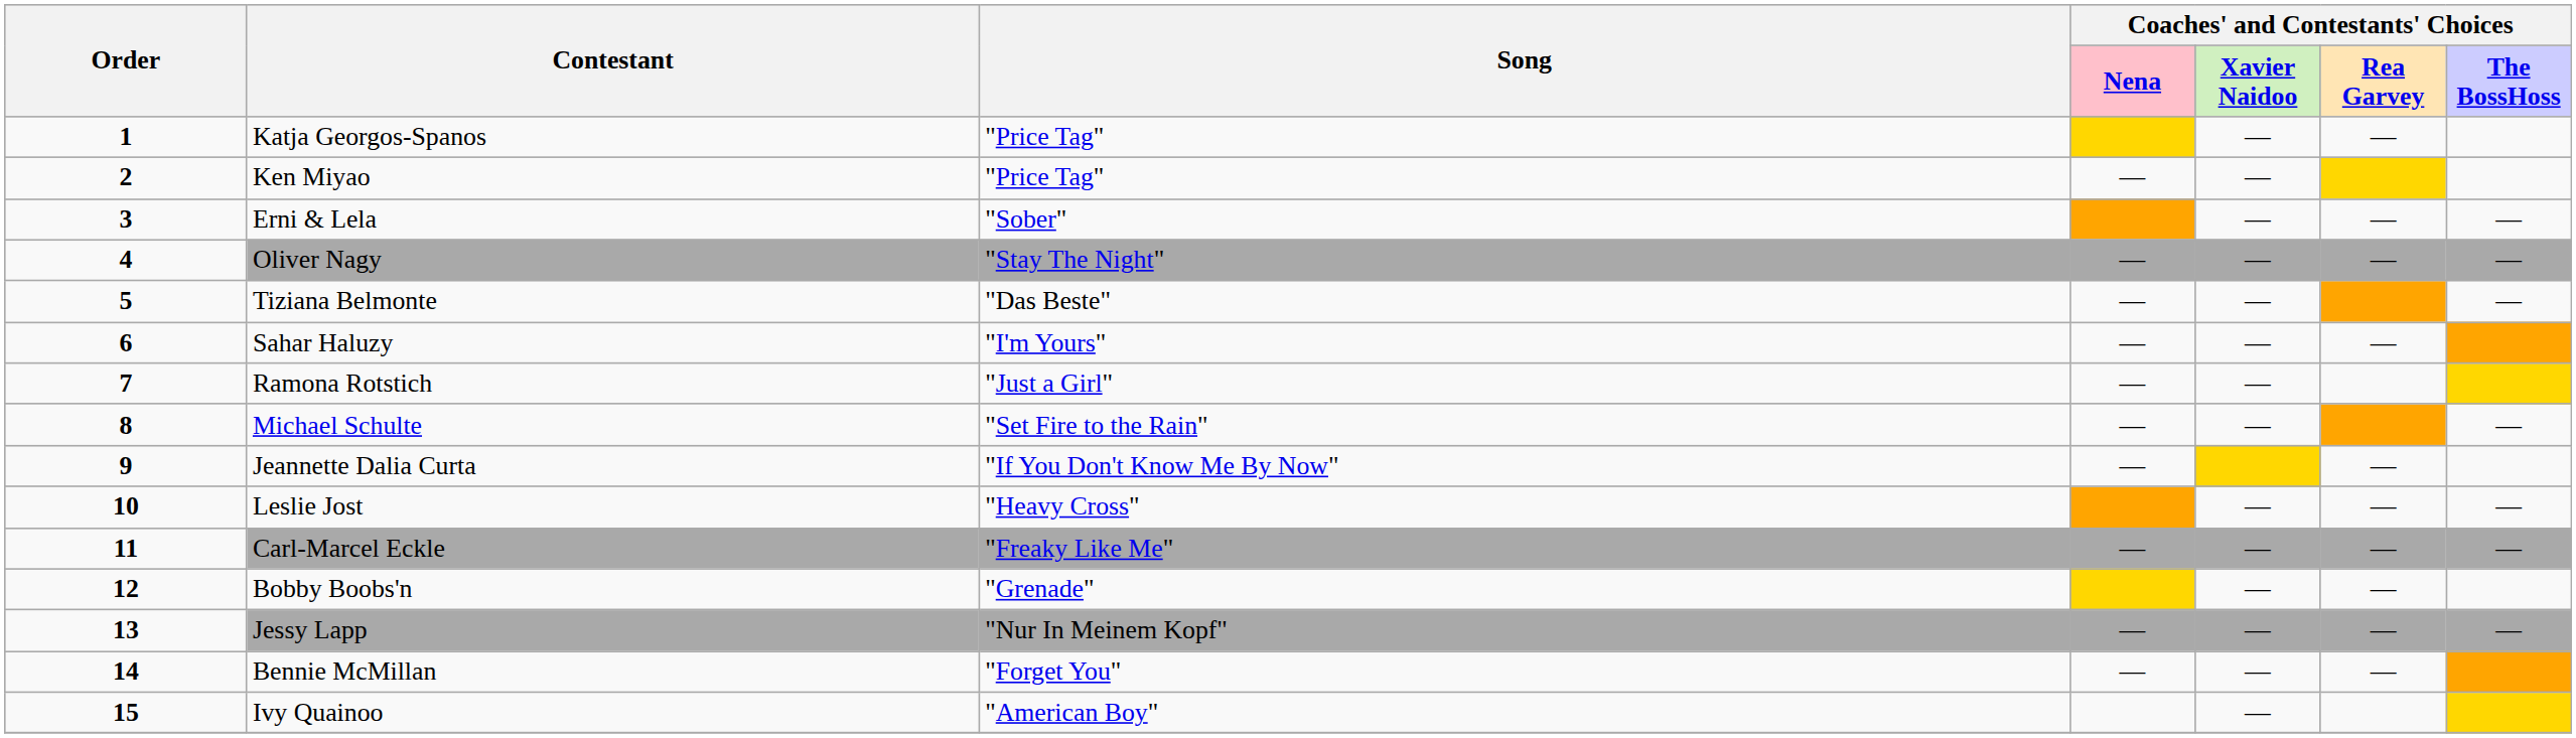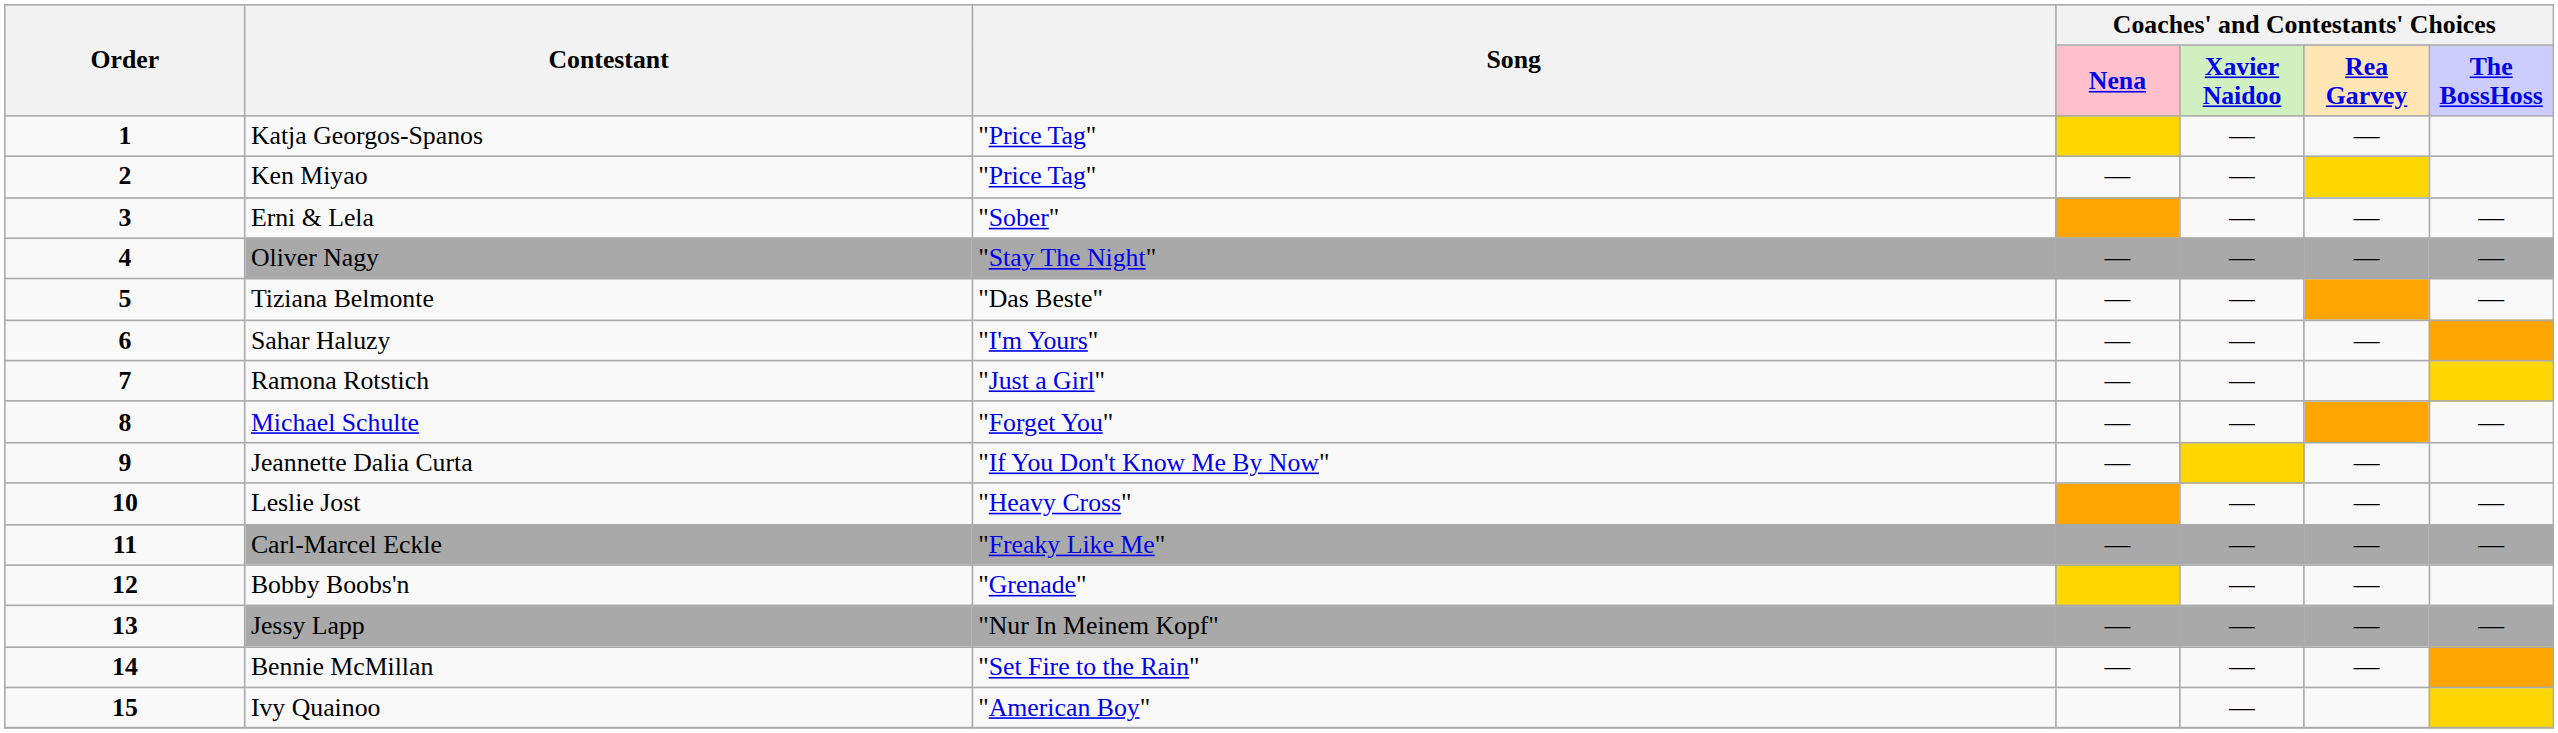Michael Schulte | Song: "Set Fire to the Rain" -> "Forget You"
Bennie McMillan | Song: "Forget You" -> "Set Fire to the Rain"
